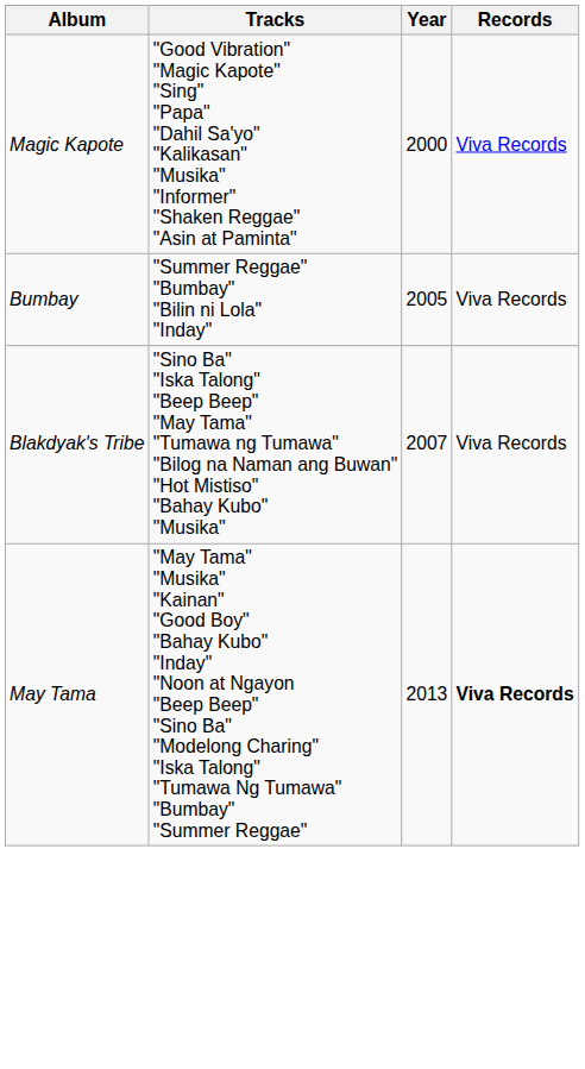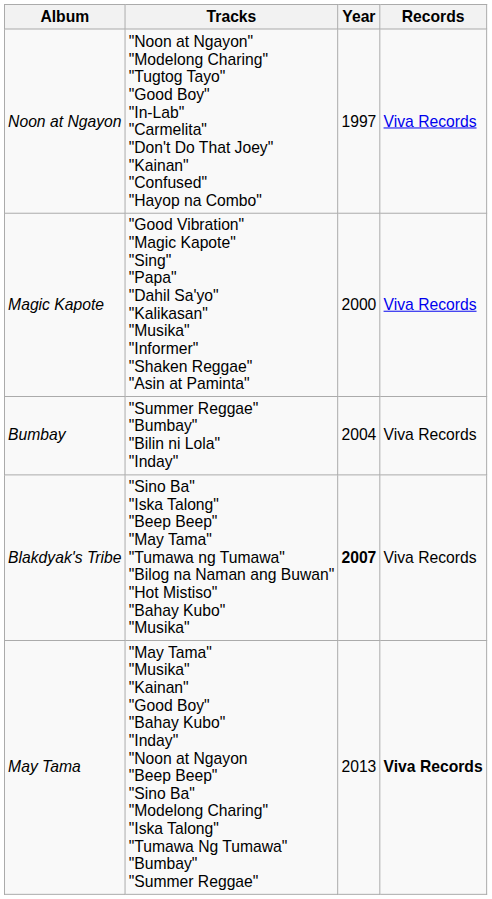+ row: Noon at Ngayon | "Noon at Ngayon" "Modelong Charing" "Tugtog Tayo" "Good Boy" "In-Lab" "Carmelita" "Don't Do That Joey" "Kainan" "Confused" "Hayop na Combo" | 1997 | Viva Records
Bumbay | Year: 2005 -> 2004
Blakdyak's Tribe | Year: normal -> bold
